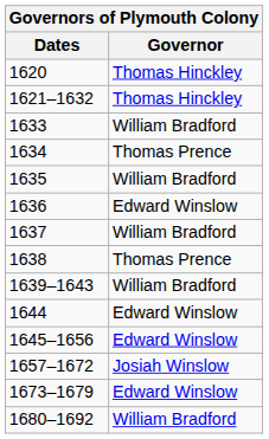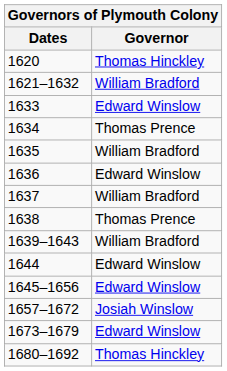1621–1632 | Governor: Thomas Hinckley -> William Bradford
1633 | Governor: William Bradford -> Edward Winslow
1680–1692 | Governor: William Bradford -> Thomas Hinckley
